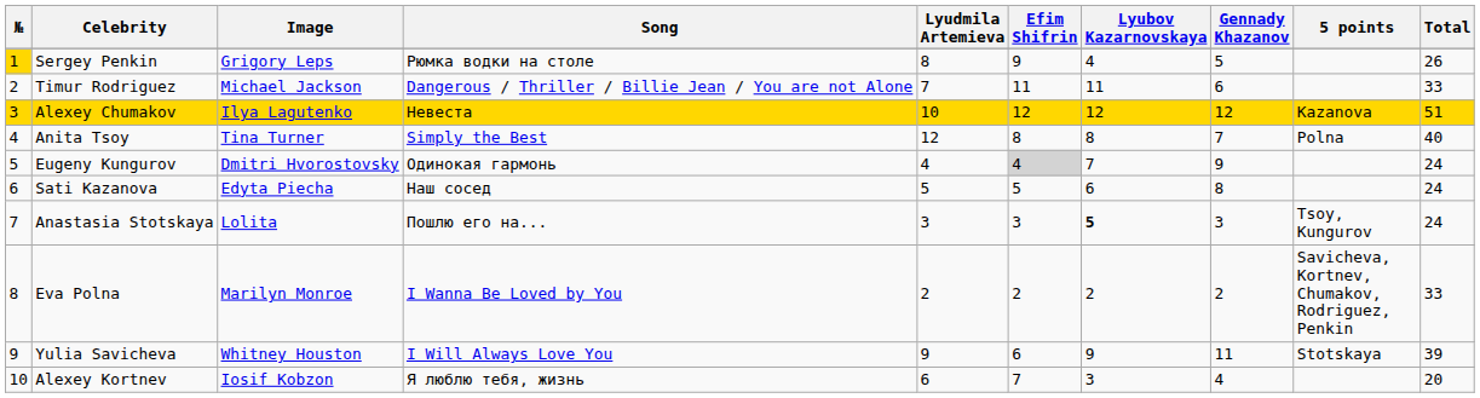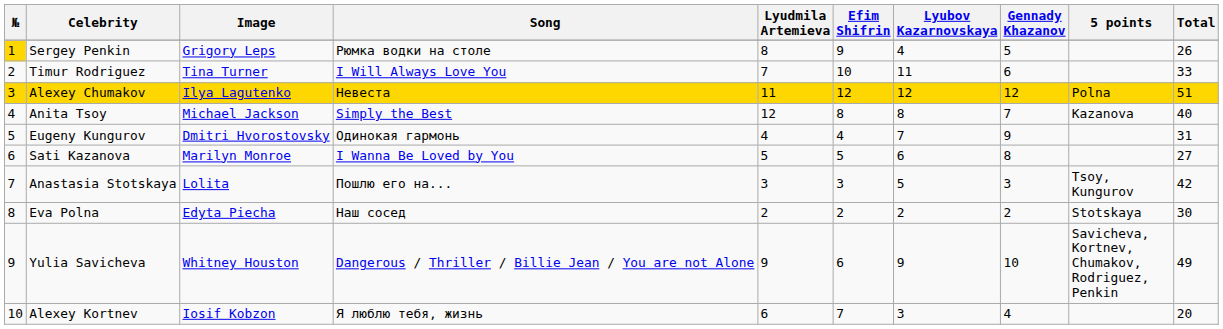Timur Rodriguez | Image: Michael Jackson -> Tina Turner
Timur Rodriguez | Song: Dangerous / Thriller / Billie Jean / You are not Alone -> I Will Always Love You
Timur Rodriguez | Efim Shifrin: 11 -> 10
Alexey Chumakov | Lyudmila Artemieva: 10 -> 11
Alexey Chumakov | 5 points: Kazanova -> Polna
Anita Tsoy | Image: Tina Turner -> Michael Jackson
Anita Tsoy | 5 points: Polna -> Kazanova
Eugeny Kungurov | Efim Shifrin: lightgrey background -> no background
Eugeny Kungurov | Total: 24 -> 31
Sati Kazanova | Image: Edyta Piecha -> Marilyn Monroe
Sati Kazanova | Song: Наш сосед -> I Wanna Be Loved by You
Sati Kazanova | Total: 24 -> 27
Anastasia Stotskaya | Lyubov Kazarnovskaya: bold -> normal
Anastasia Stotskaya | Total: 24 -> 42
Eva Polna | Image: Marilyn Monroe -> Edyta Piecha
Eva Polna | Song: I Wanna Be Loved by You -> Наш сосед
Eva Polna | 5 points: Savicheva, Kortnev, Chumakov, Rodriguez, Penkin -> Stotskaya
Eva Polna | Total: 33 -> 30
Yulia Savicheva | Song: I Will Always Love You -> Dangerous / Thriller / Billie Jean / You are not Alone
Yulia Savicheva | Gennady Khazanov: 11 -> 10
Yulia Savicheva | 5 points: Stotskaya -> Savicheva, Kortnev, Chumakov, Rodriguez, Penkin
Yulia Savicheva | Total: 39 -> 49
